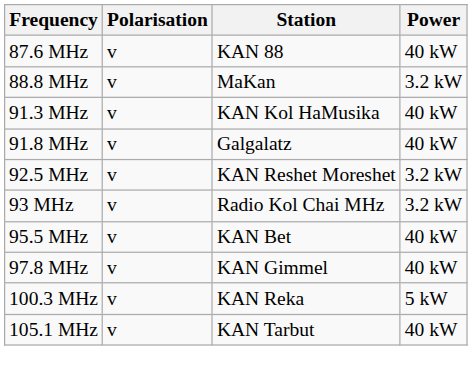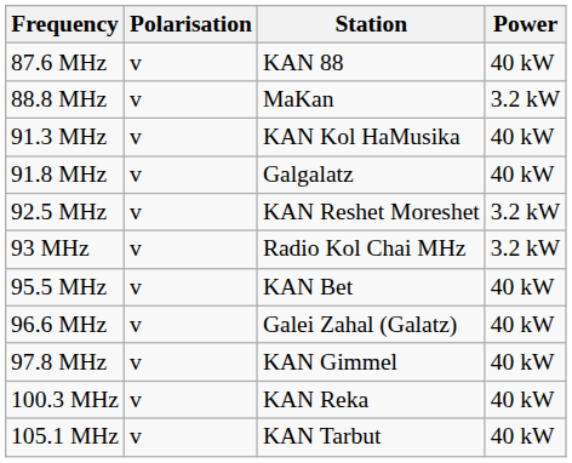+ row: 96.6 MHz | v | Galei Zahal (Galatz) | 40 kW
100.3 MHz | Power: 5 kW -> 40 kW
